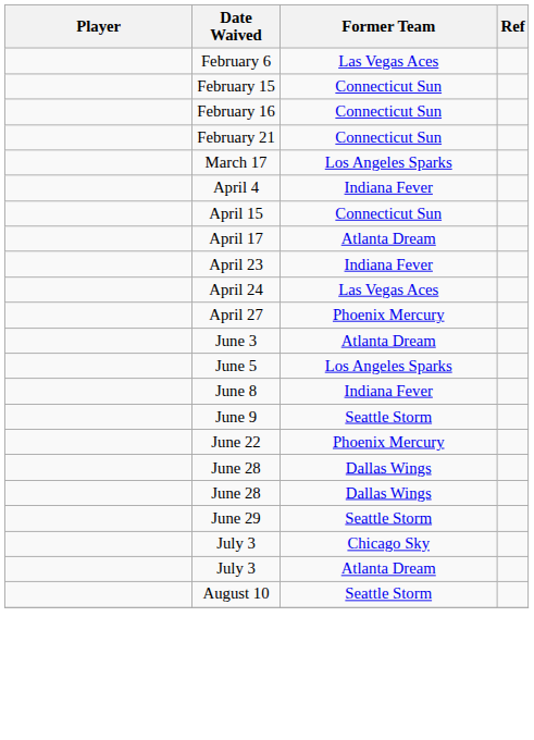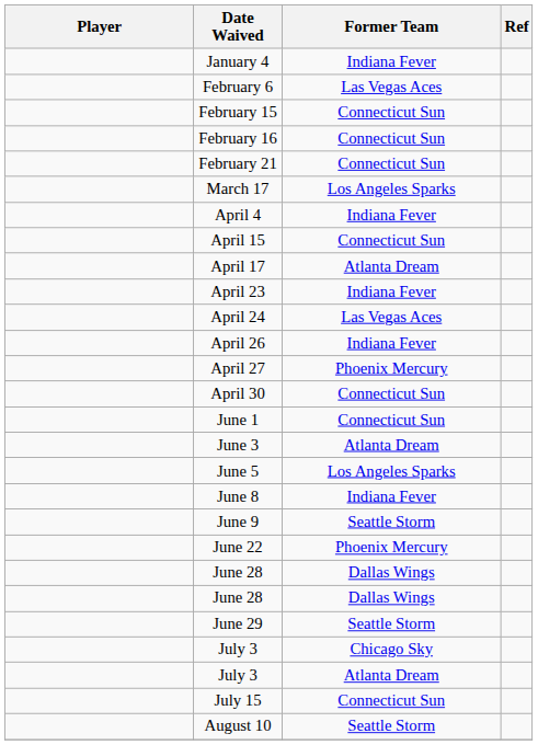+ row: January 4 | Indiana Fever
+ row: April 26 | Indiana Fever
+ row: April 30 | Connecticut Sun
+ row: June 1 | Connecticut Sun
+ row: July 15 | Connecticut Sun
